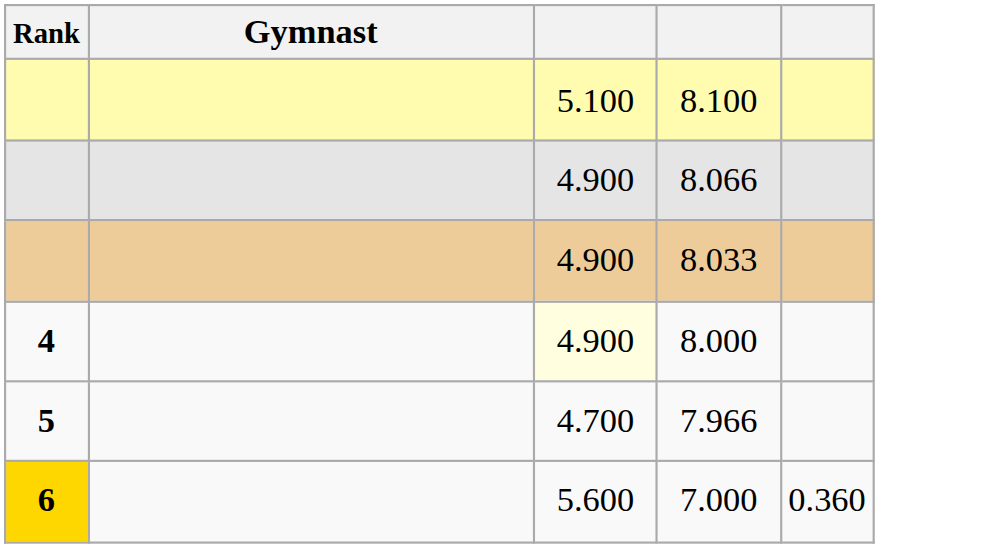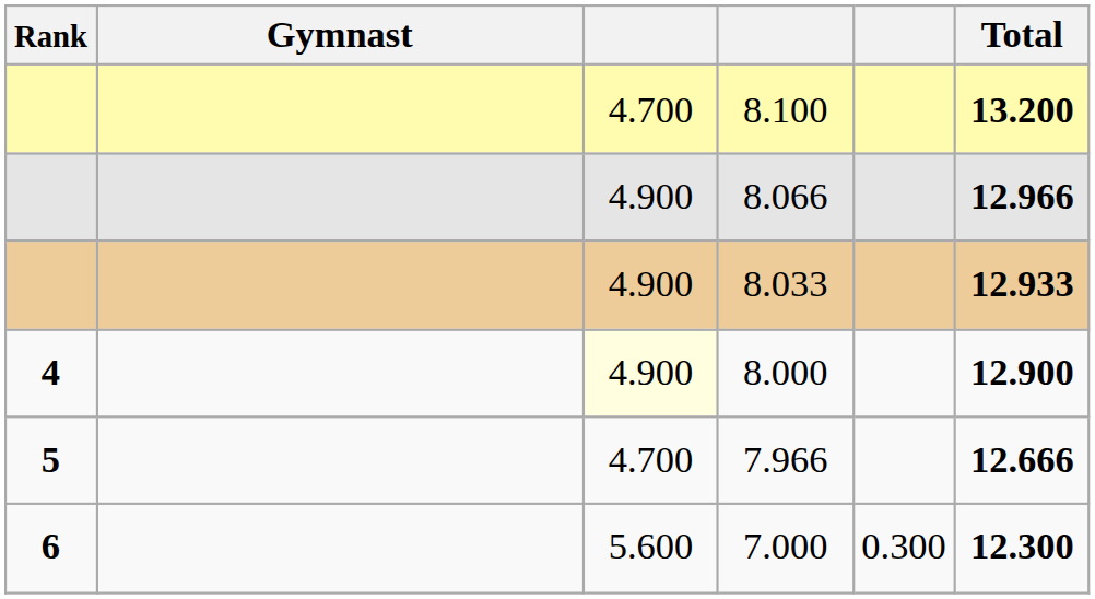+ column: Total | 13.200 | 12.966 | 12.933 | 12.900 | 12.666 | 12.300
8.100 | column 3: 5.100 -> 4.700
7.000 | Rank: gold background -> no background
7.000 | column 5: 0.360 -> 0.300
